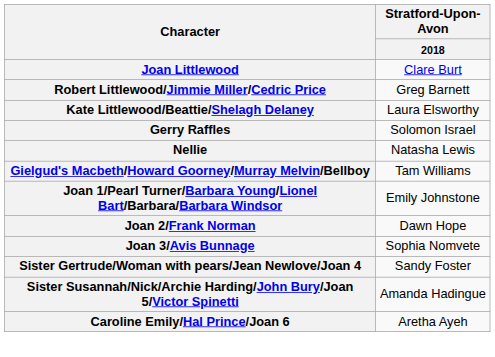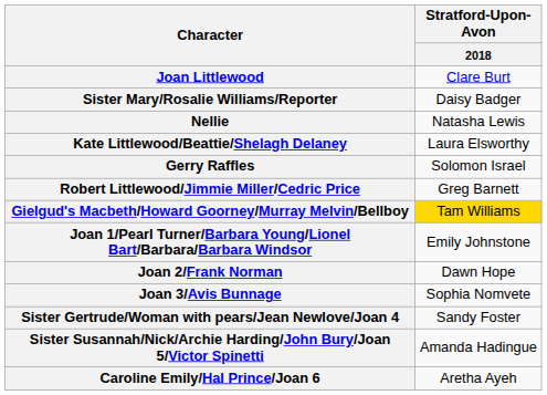+ row: Sister Mary/Rosalie Williams/Reporter | Daisy Badger
rows swapped: Robert Littlewood/Jimmie Miller/Cedric Price <-> Nellie
Gielgud's Macbeth/Howard Goorney/Murray Melvin/Bellboy | Stratford-Upon-Avon / 2018: no background -> gold background
